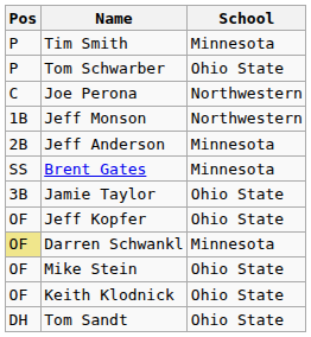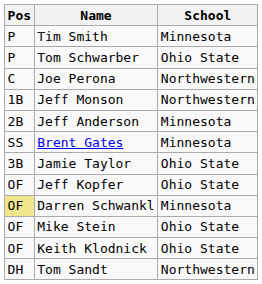Tom Sandt | School: Ohio State -> Northwestern
